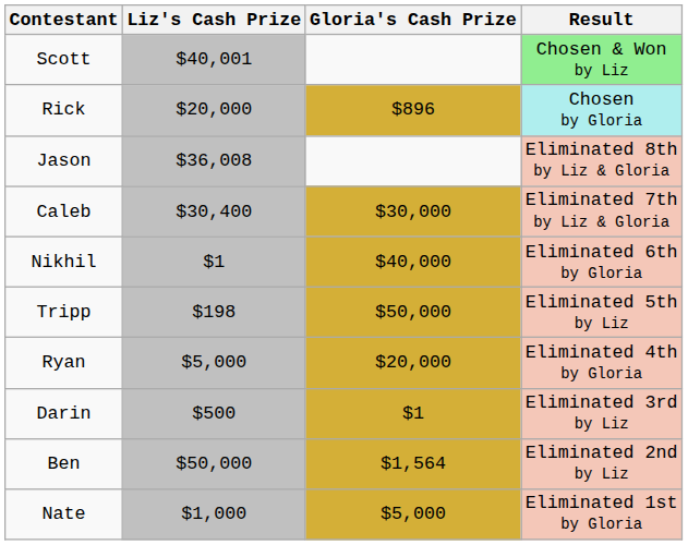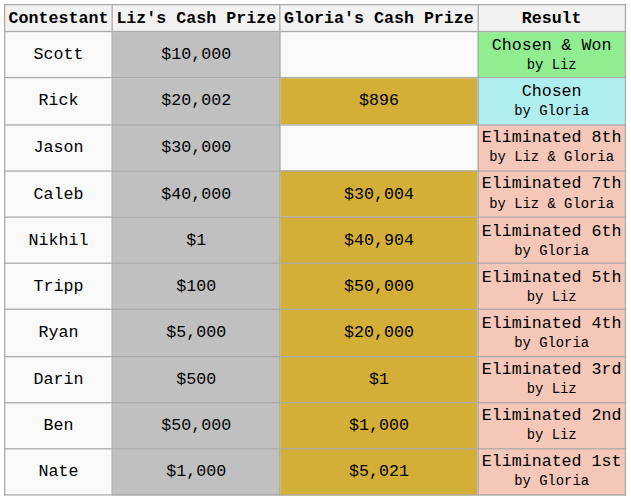Scott | Liz's Cash Prize: $40,001 -> $10,000
Rick | Liz's Cash Prize: $20,000 -> $20,002
Jason | Liz's Cash Prize: $36,008 -> $30,000
Caleb | Liz's Cash Prize: $30,400 -> $40,000
Caleb | Gloria's Cash Prize: $30,000 -> $30,004
Nikhil | Gloria's Cash Prize: $40,000 -> $40,904
Tripp | Liz's Cash Prize: $198 -> $100
Ben | Gloria's Cash Prize: $1,564 -> $1,000
Nate | Gloria's Cash Prize: $5,000 -> $5,021
